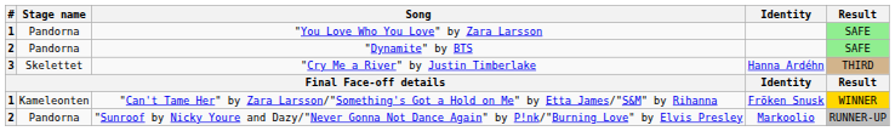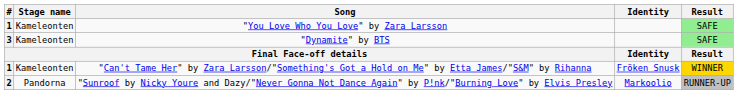"You Love Who You Love" by Zara Larsson | Stage name: Pandorna -> Kameleonten
"Dynamite" by BTS | #: 2 -> 3
"Dynamite" by BTS | Stage name: Pandorna -> Kameleonten
- row: 3 | Skelettet | "Cry Me a River" by Justin Timberlake | Hanna Ardéhn | THIRD
